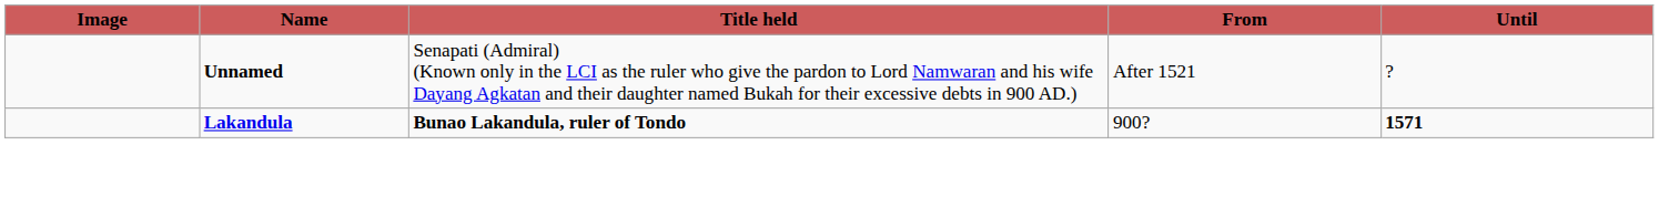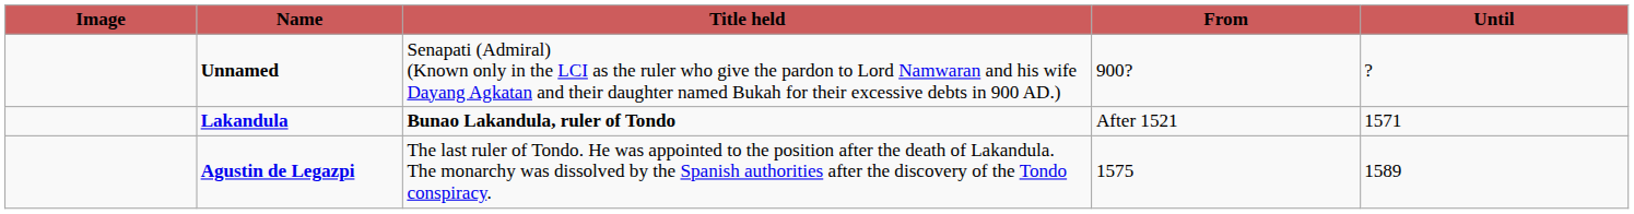Unnamed | From: After 1521 -> 900?
Lakandula | From: 900? -> After 1521
Lakandula | Until: bold -> normal
+ row: Agustin de Legazpi | The last ruler of Tondo. He was appointed to the position after the death of Lakandula. The monarchy was dissolved by the Spanish authorities after the discovery of the Tondo conspiracy. | 1575 | 1589
